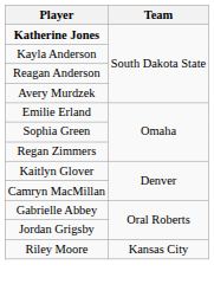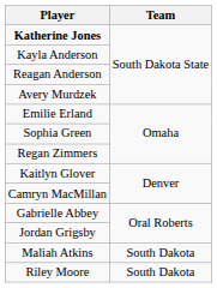+ row: Maliah Atkins | South Dakota
Riley Moore | Team: Kansas City -> South Dakota
